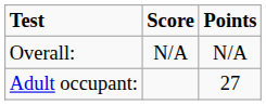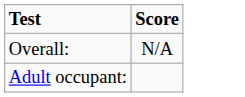- column: Points | N/A | 27
